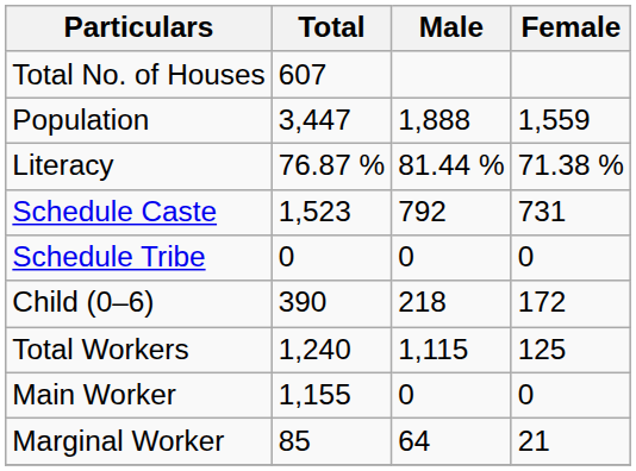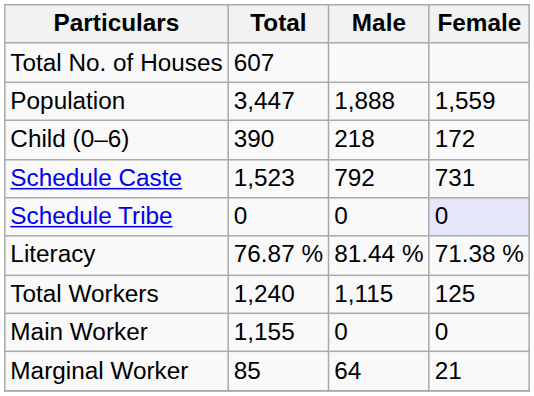rows swapped: Child (0–6) <-> Literacy
Schedule Tribe | Female: no background -> lavender background
